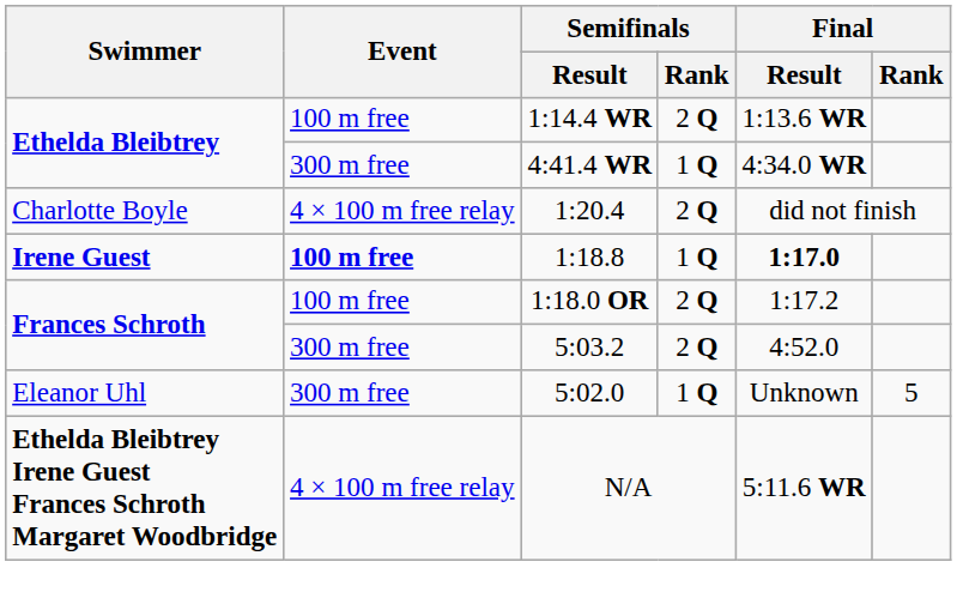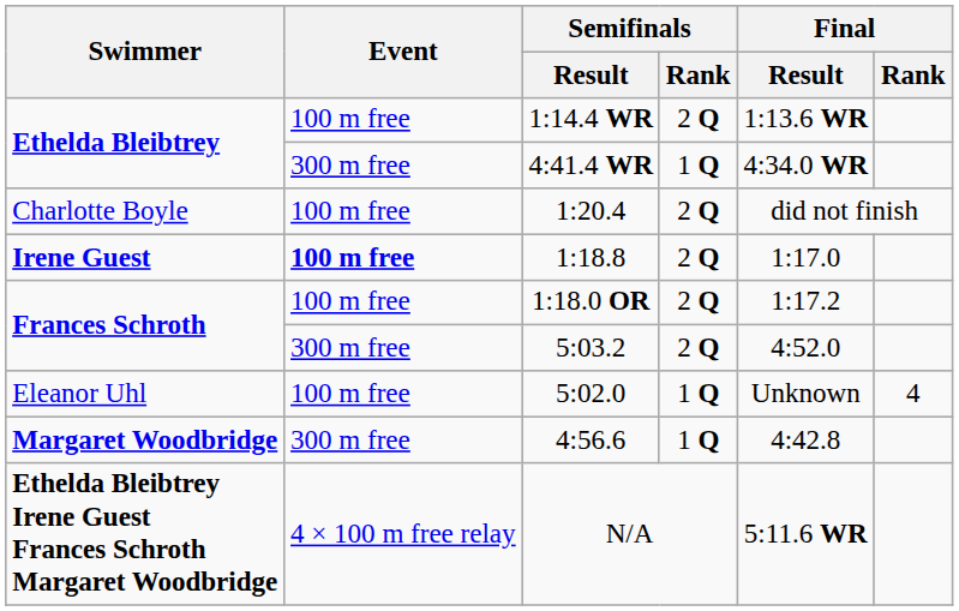1:20.4 | Event: 4 × 100 m free relay -> 100 m free
1:18.8 | Semifinals / Rank: 1 Q -> 2 Q
1:18.8 | Final / Result: bold -> normal
5:02.0 | Event: 300 m free -> 100 m free
5:02.0 | Final / Rank: 5 -> 4
+ row: Margaret Woodbridge | 300 m free | 4:56.6 | 1 Q | 4:42.8
